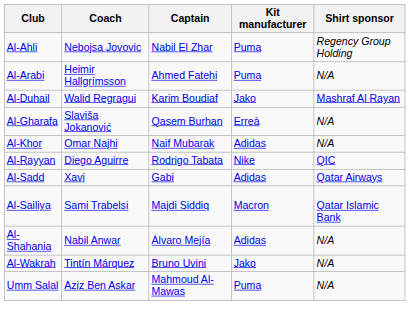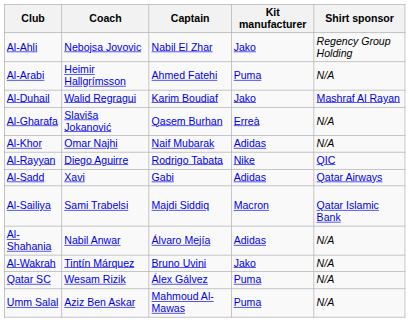Al-Ahli | Kit manufacturer: Puma -> Jako
+ row: Qatar SC | Wesam Rizik | Álex Gálvez | Puma | N/A
